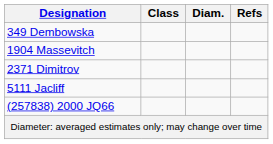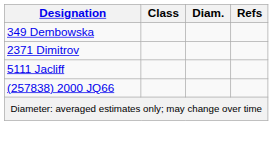- row: 1904 Massevitch
